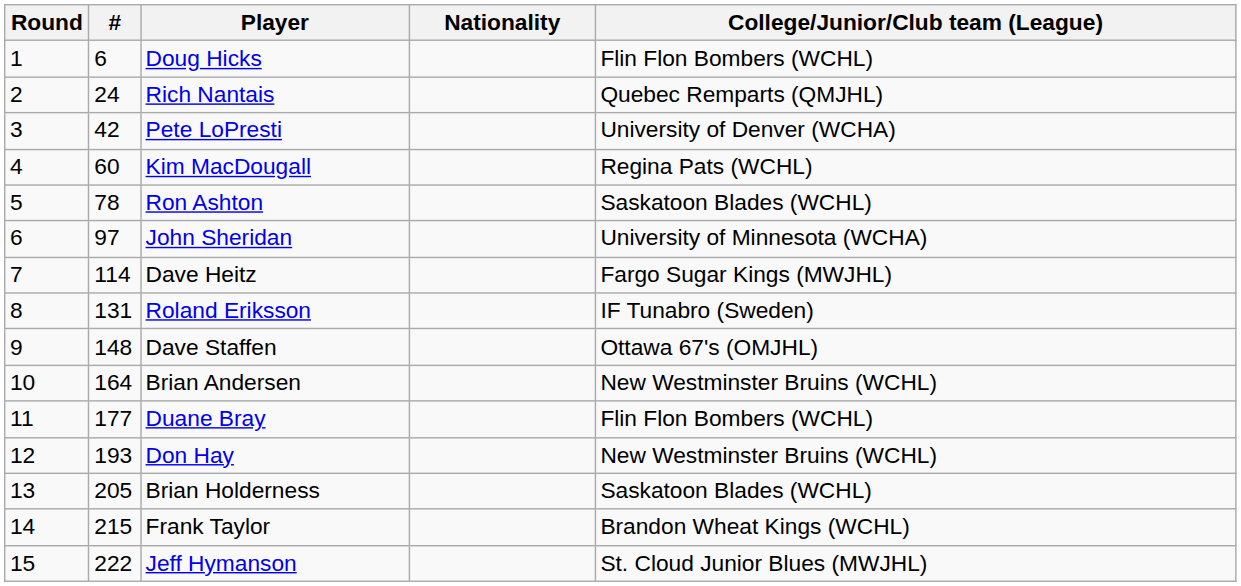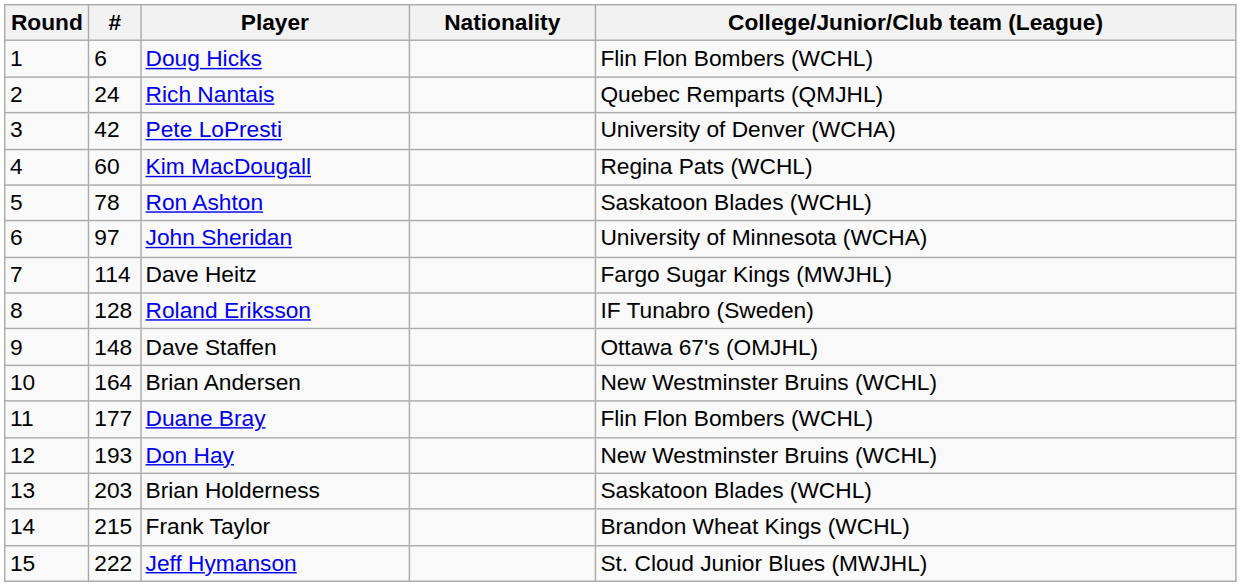Roland Eriksson | #: 131 -> 128
Brian Holderness | #: 205 -> 203
